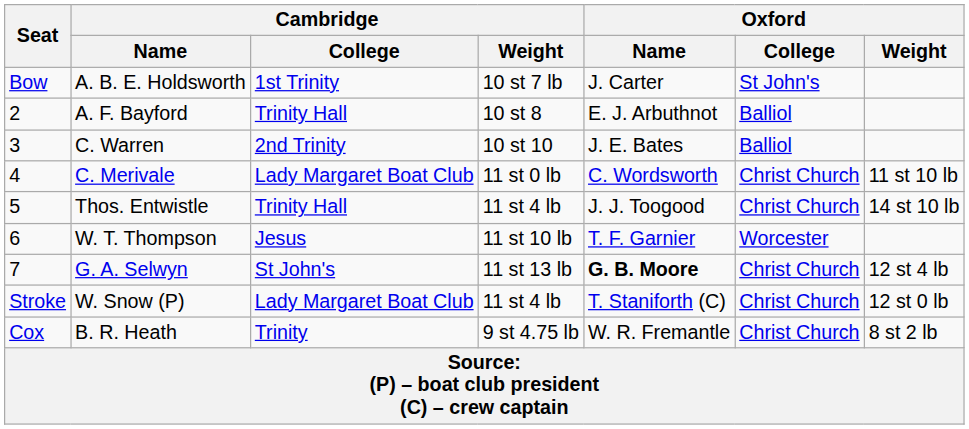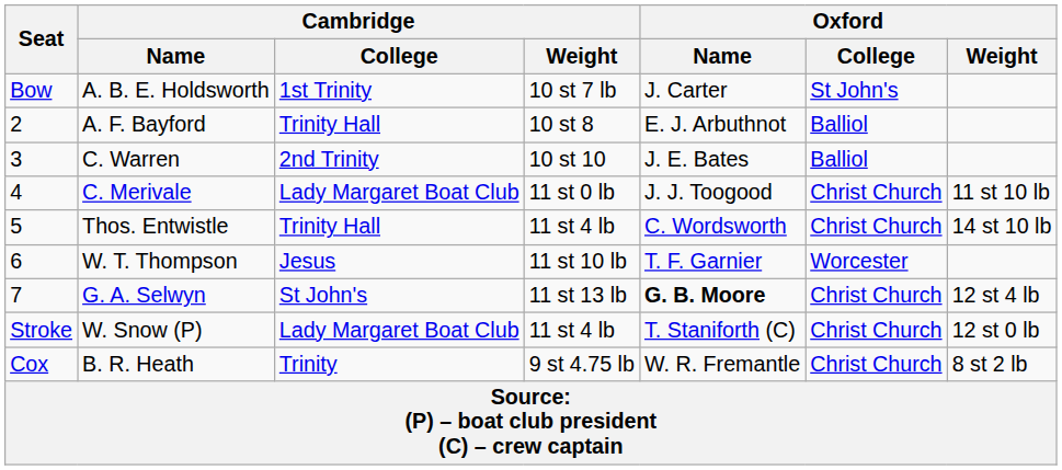C. Merivale | Oxford / Name: C. Wordsworth -> J. J. Toogood
Thos. Entwistle | Oxford / Name: J. J. Toogood -> C. Wordsworth
